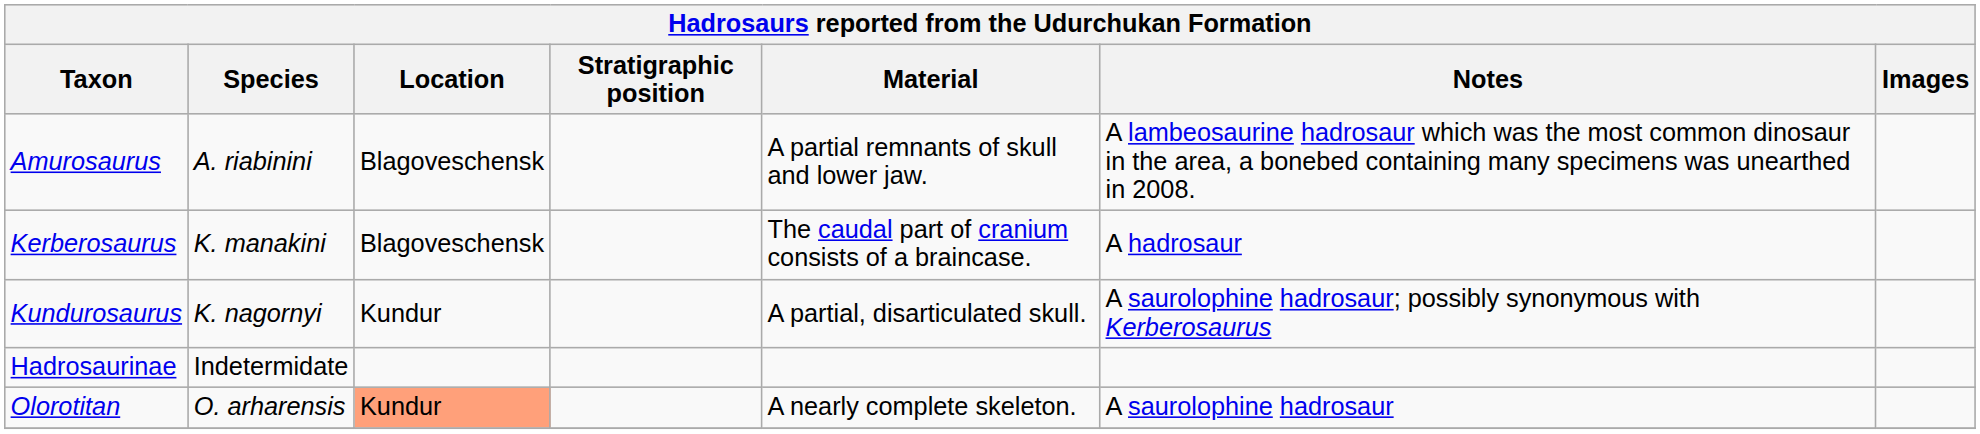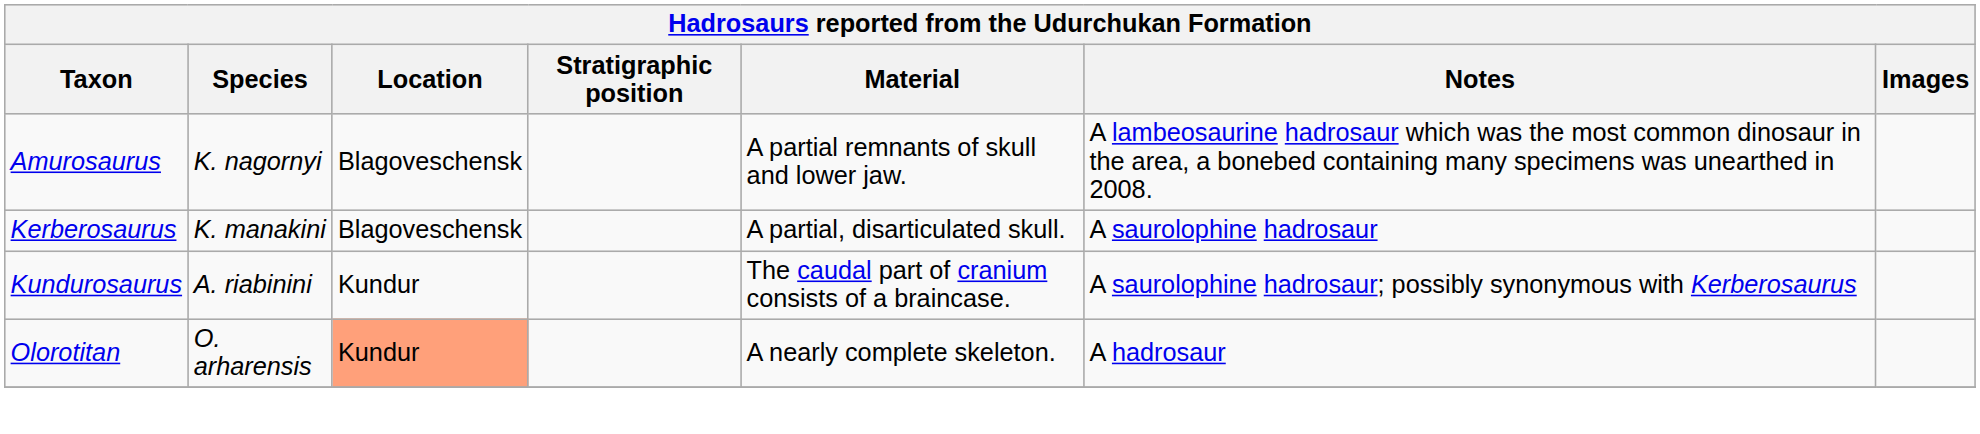Amurosaurus | Species: A. riabinini -> K. nagornyi
Kerberosaurus | Material: The caudal part of cranium consists of a braincase. -> A partial, disarticulated skull.
Kerberosaurus | Notes: A hadrosaur -> A saurolophine hadrosaur
Kundurosaurus | Species: K. nagornyi -> A. riabinini
Kundurosaurus | Material: A partial, disarticulated skull. -> The caudal part of cranium consists of a braincase.
- row: Hadrosaurinae | Indetermidate
Olorotitan | Notes: A saurolophine hadrosaur -> A hadrosaur
